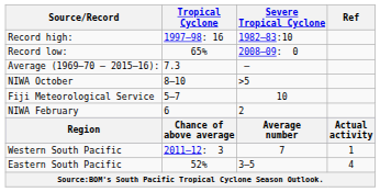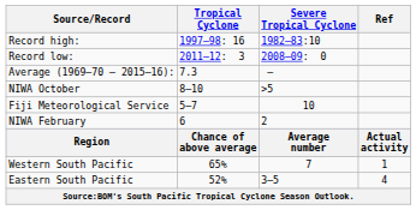Record low: | Tropical Cyclone: 65% -> 2011–12: 3
Western South Pacific | Tropical Cyclone: 2011–12: 3 -> 65%
